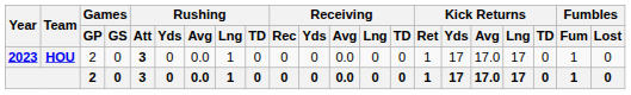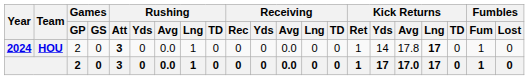HOU | Year: 2023 -> 2024
HOU | Kick Returns / Yds: 17 -> 14
HOU | Kick Returns / Avg: 17.0 -> 17.8
HOU | Kick Returns / Lng: normal -> bold
